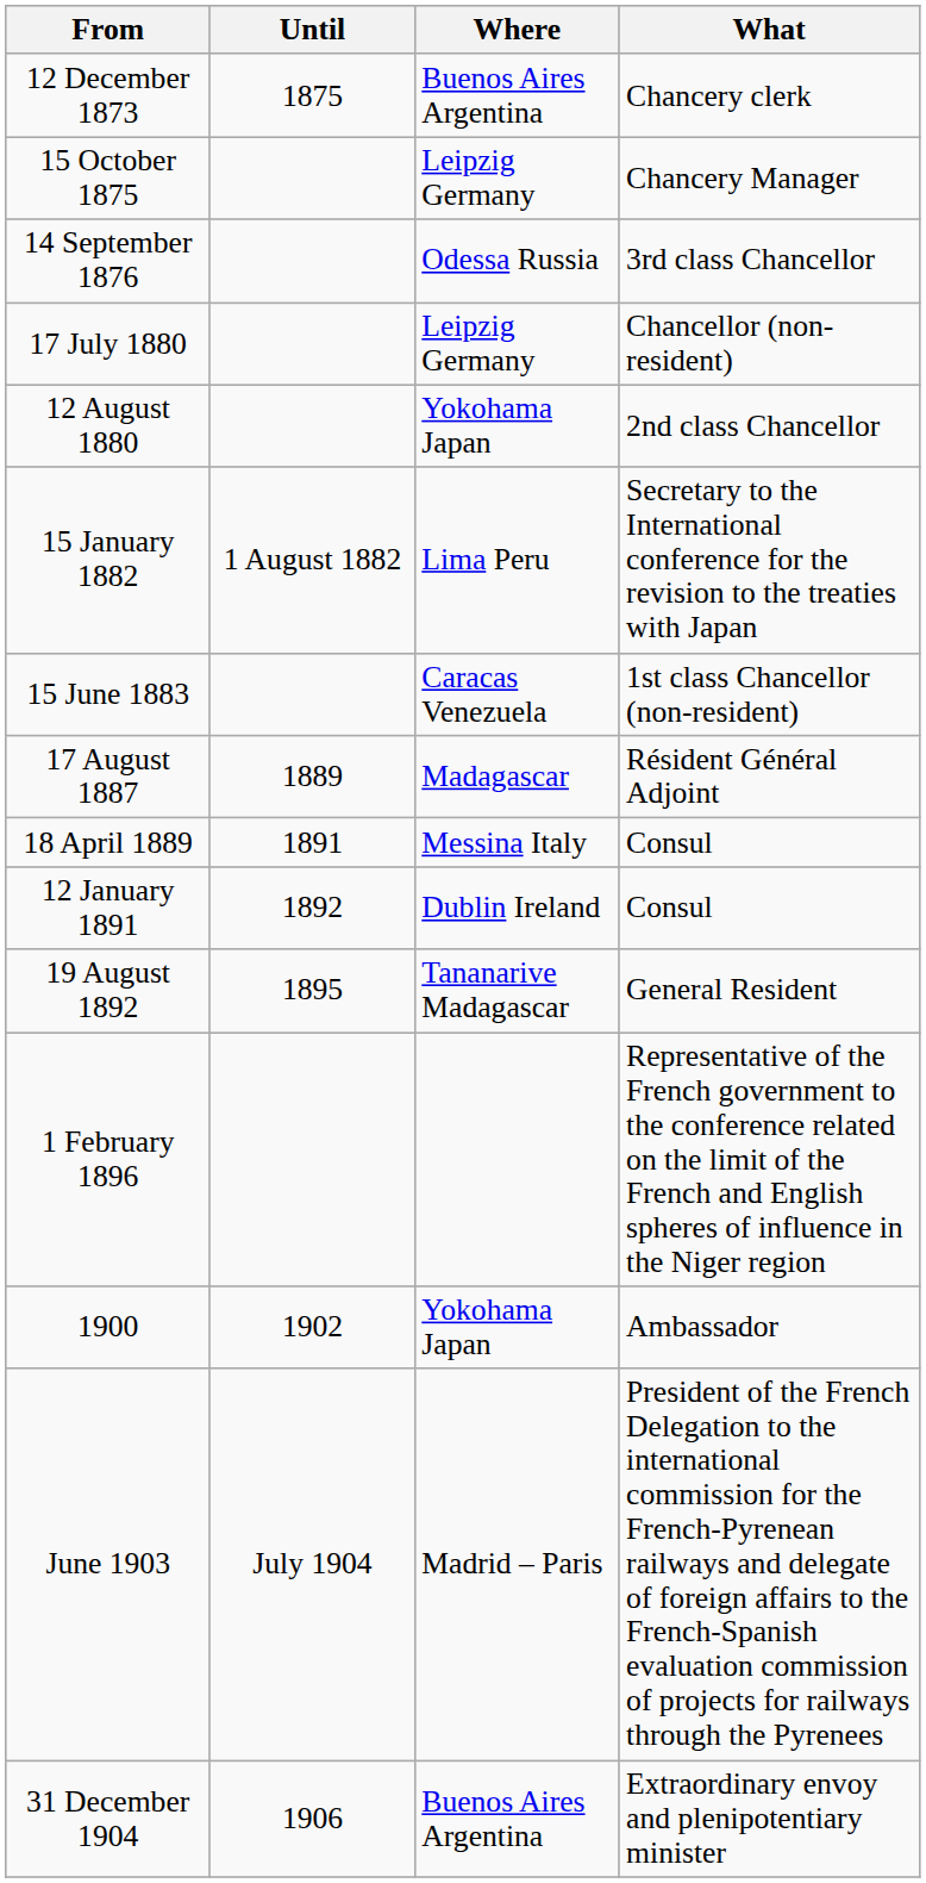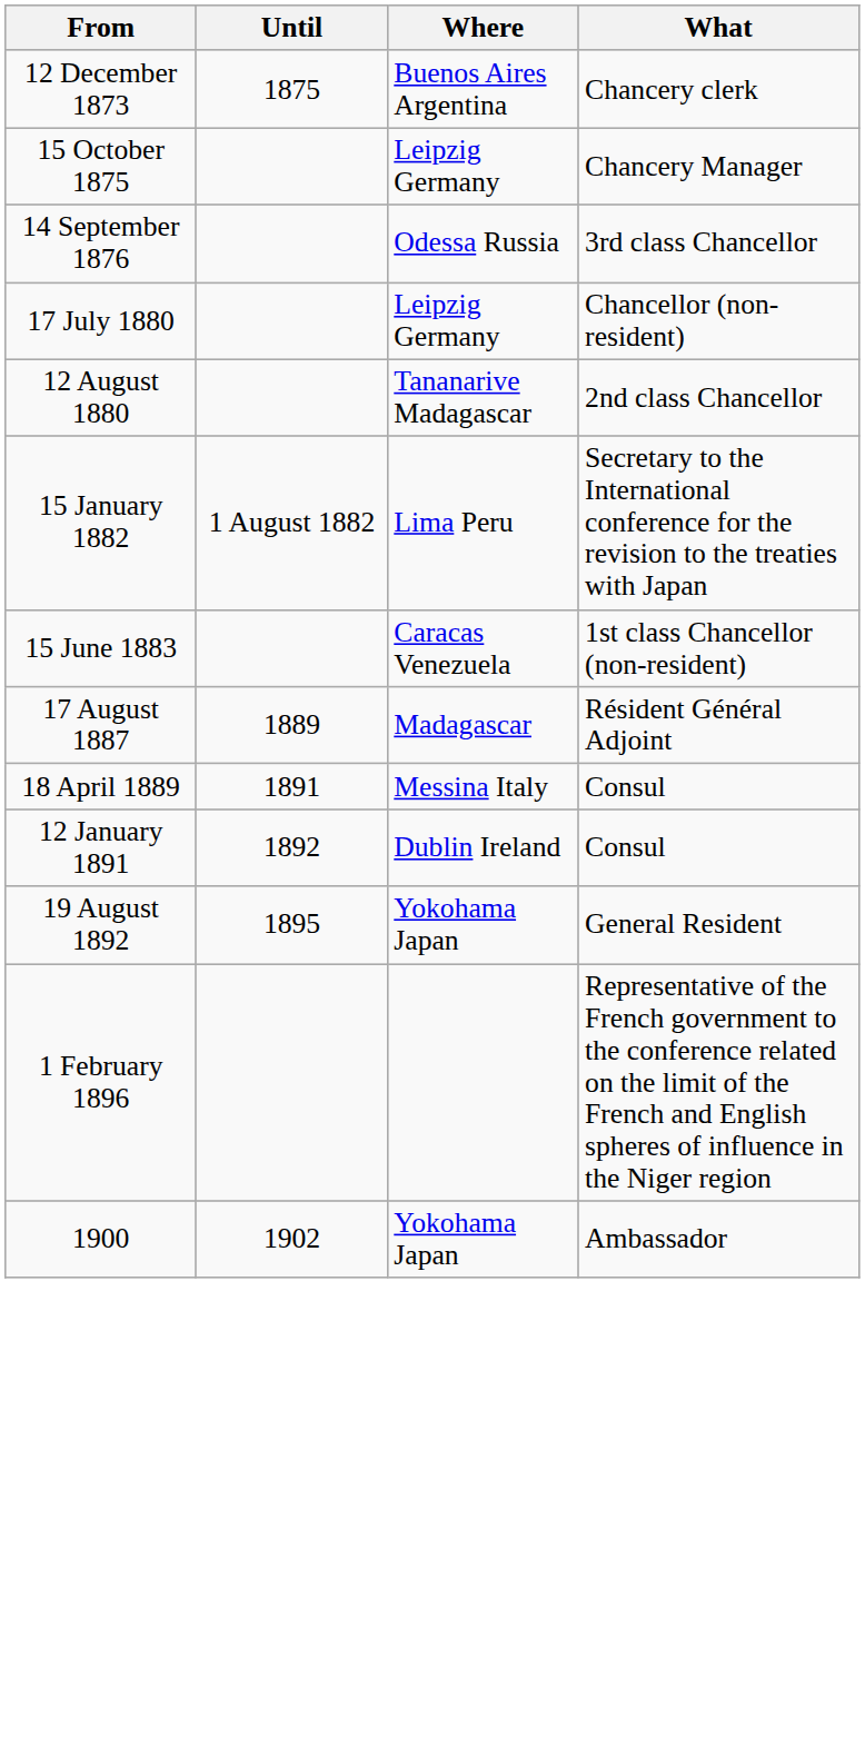12 August 1880 | Where: Yokohama Japan -> Tananarive Madagascar
19 August 1892 | Where: Tananarive Madagascar -> Yokohama Japan
- row: June 1903 | July 1904 | Madrid – Paris | President of the French Delegation to the international commission for the French-Pyrenean railways and delegate of foreign affairs to the French-Spanish evaluation commission of projects for railways through the Pyrenees
- row: 31 December 1904 | 1906 | Buenos Aires Argentina | Extraordinary envoy and plenipotentiary minister
